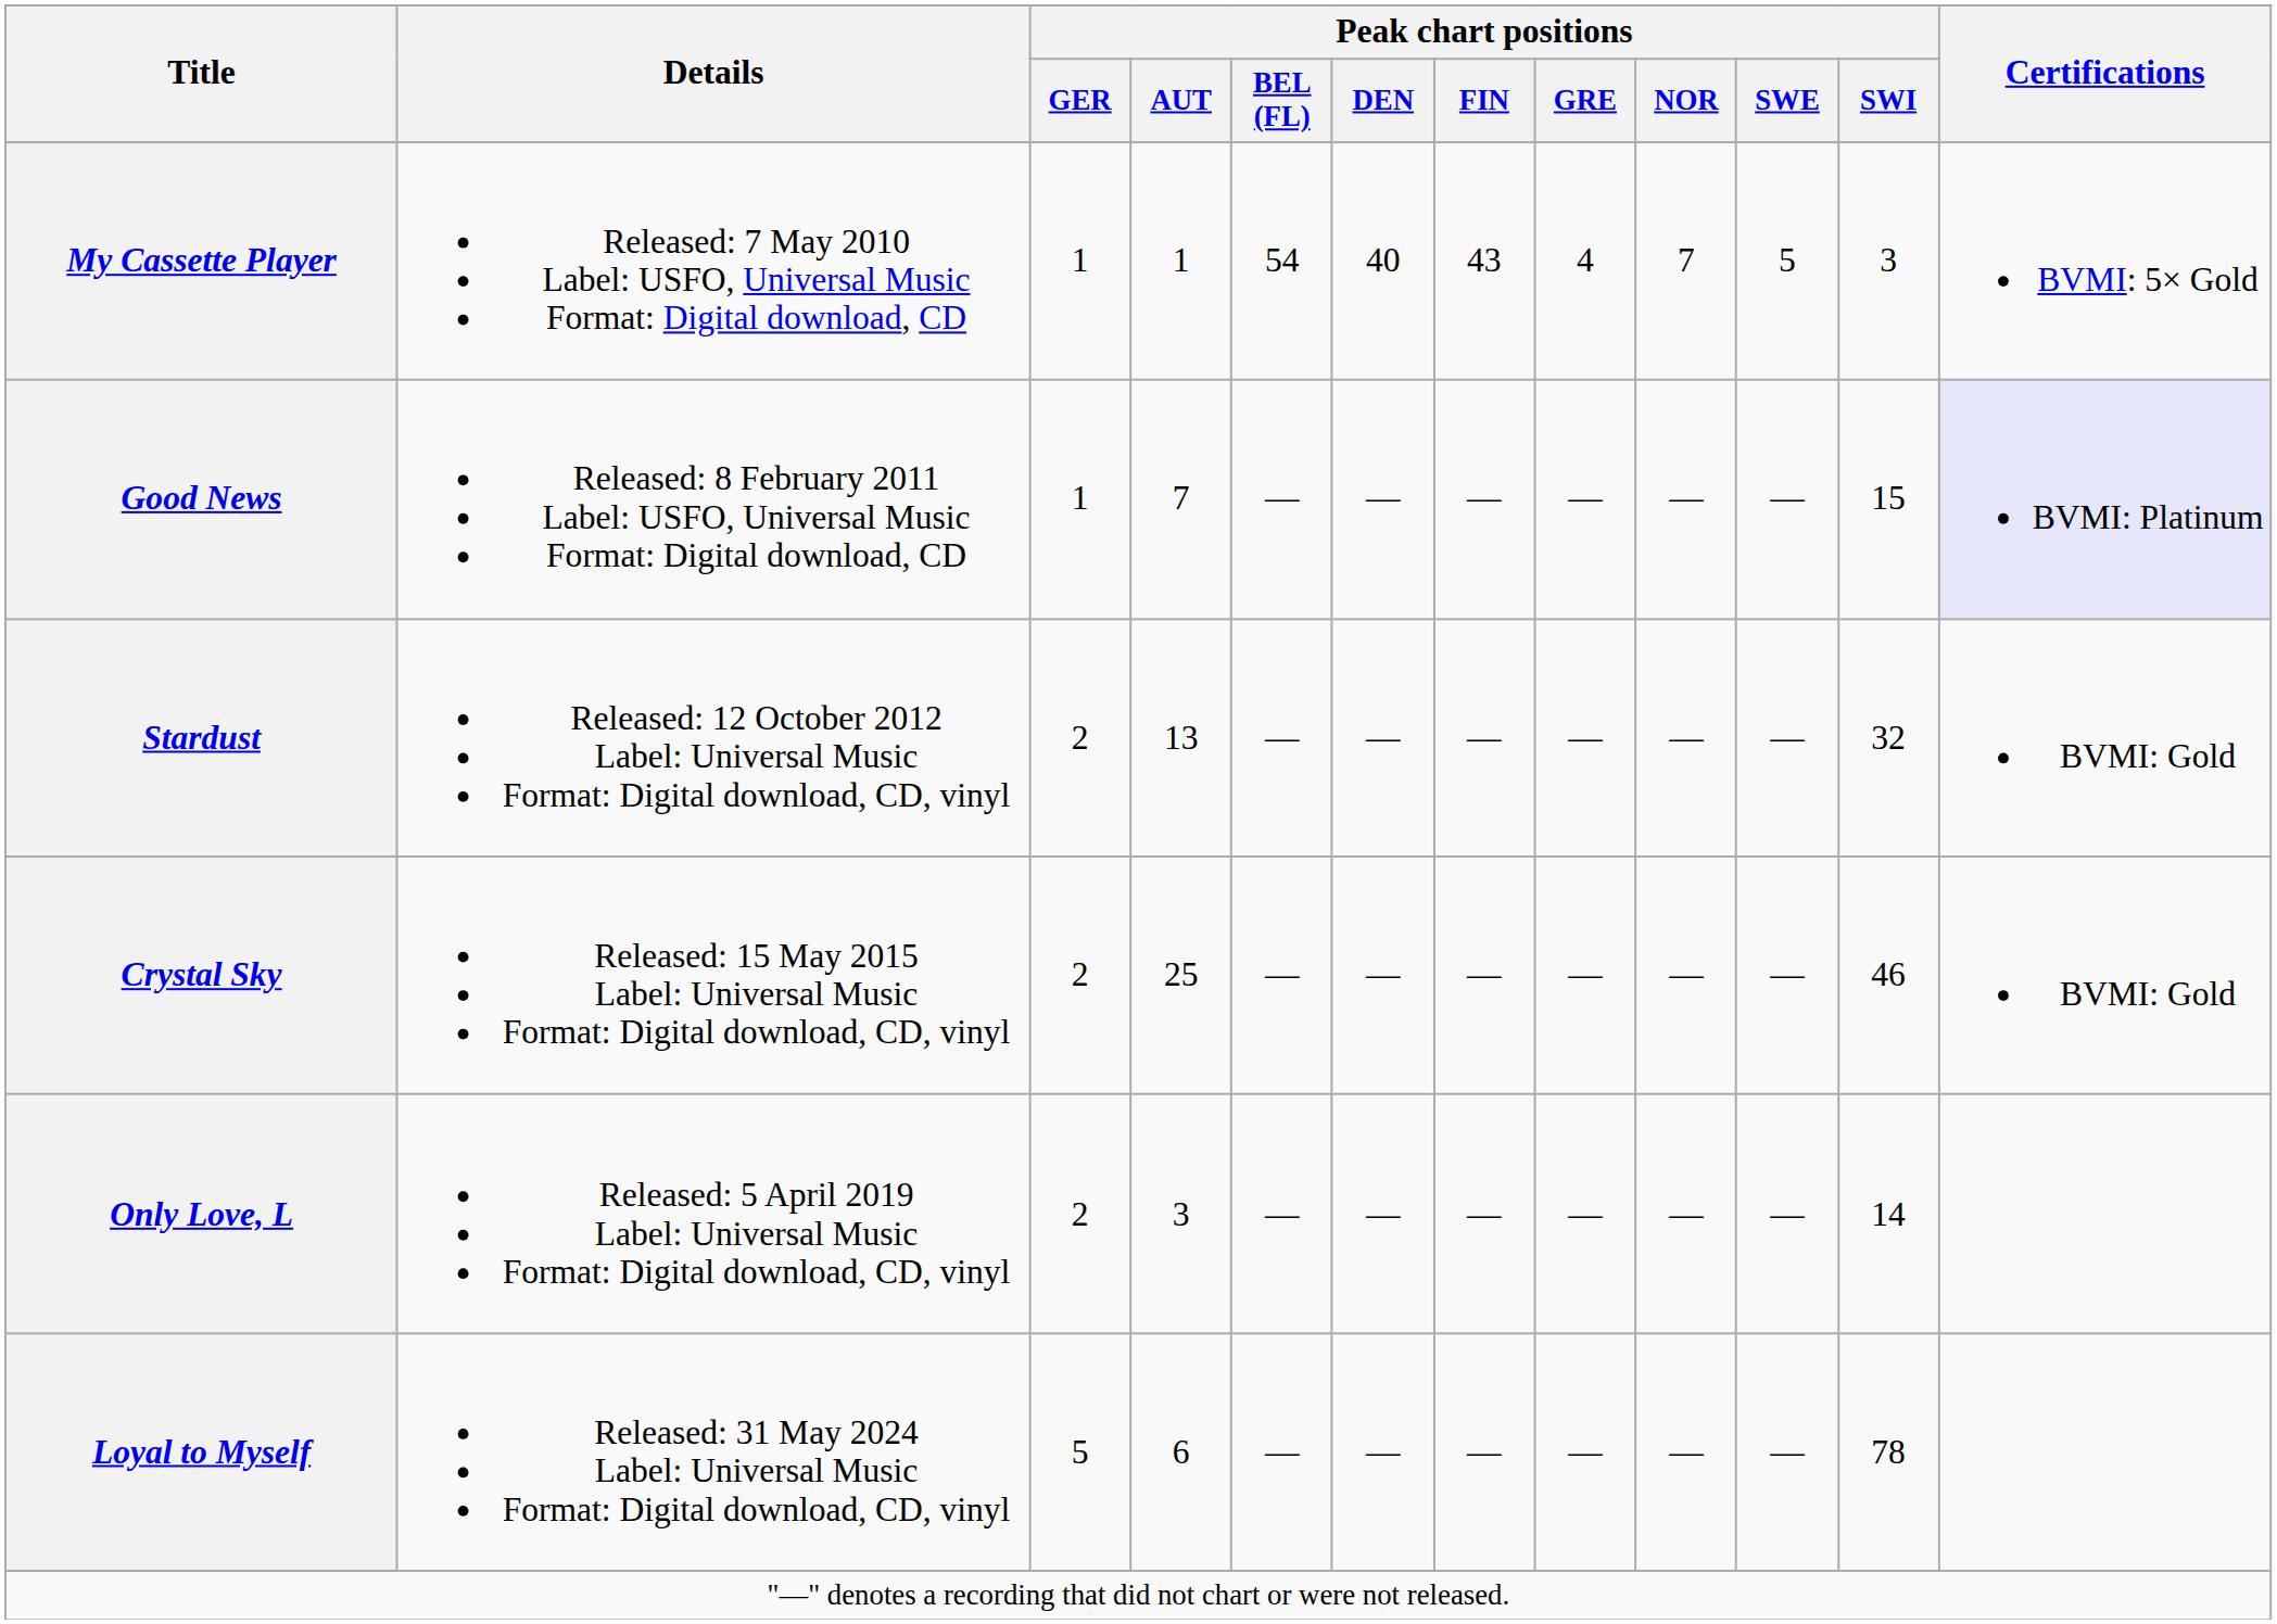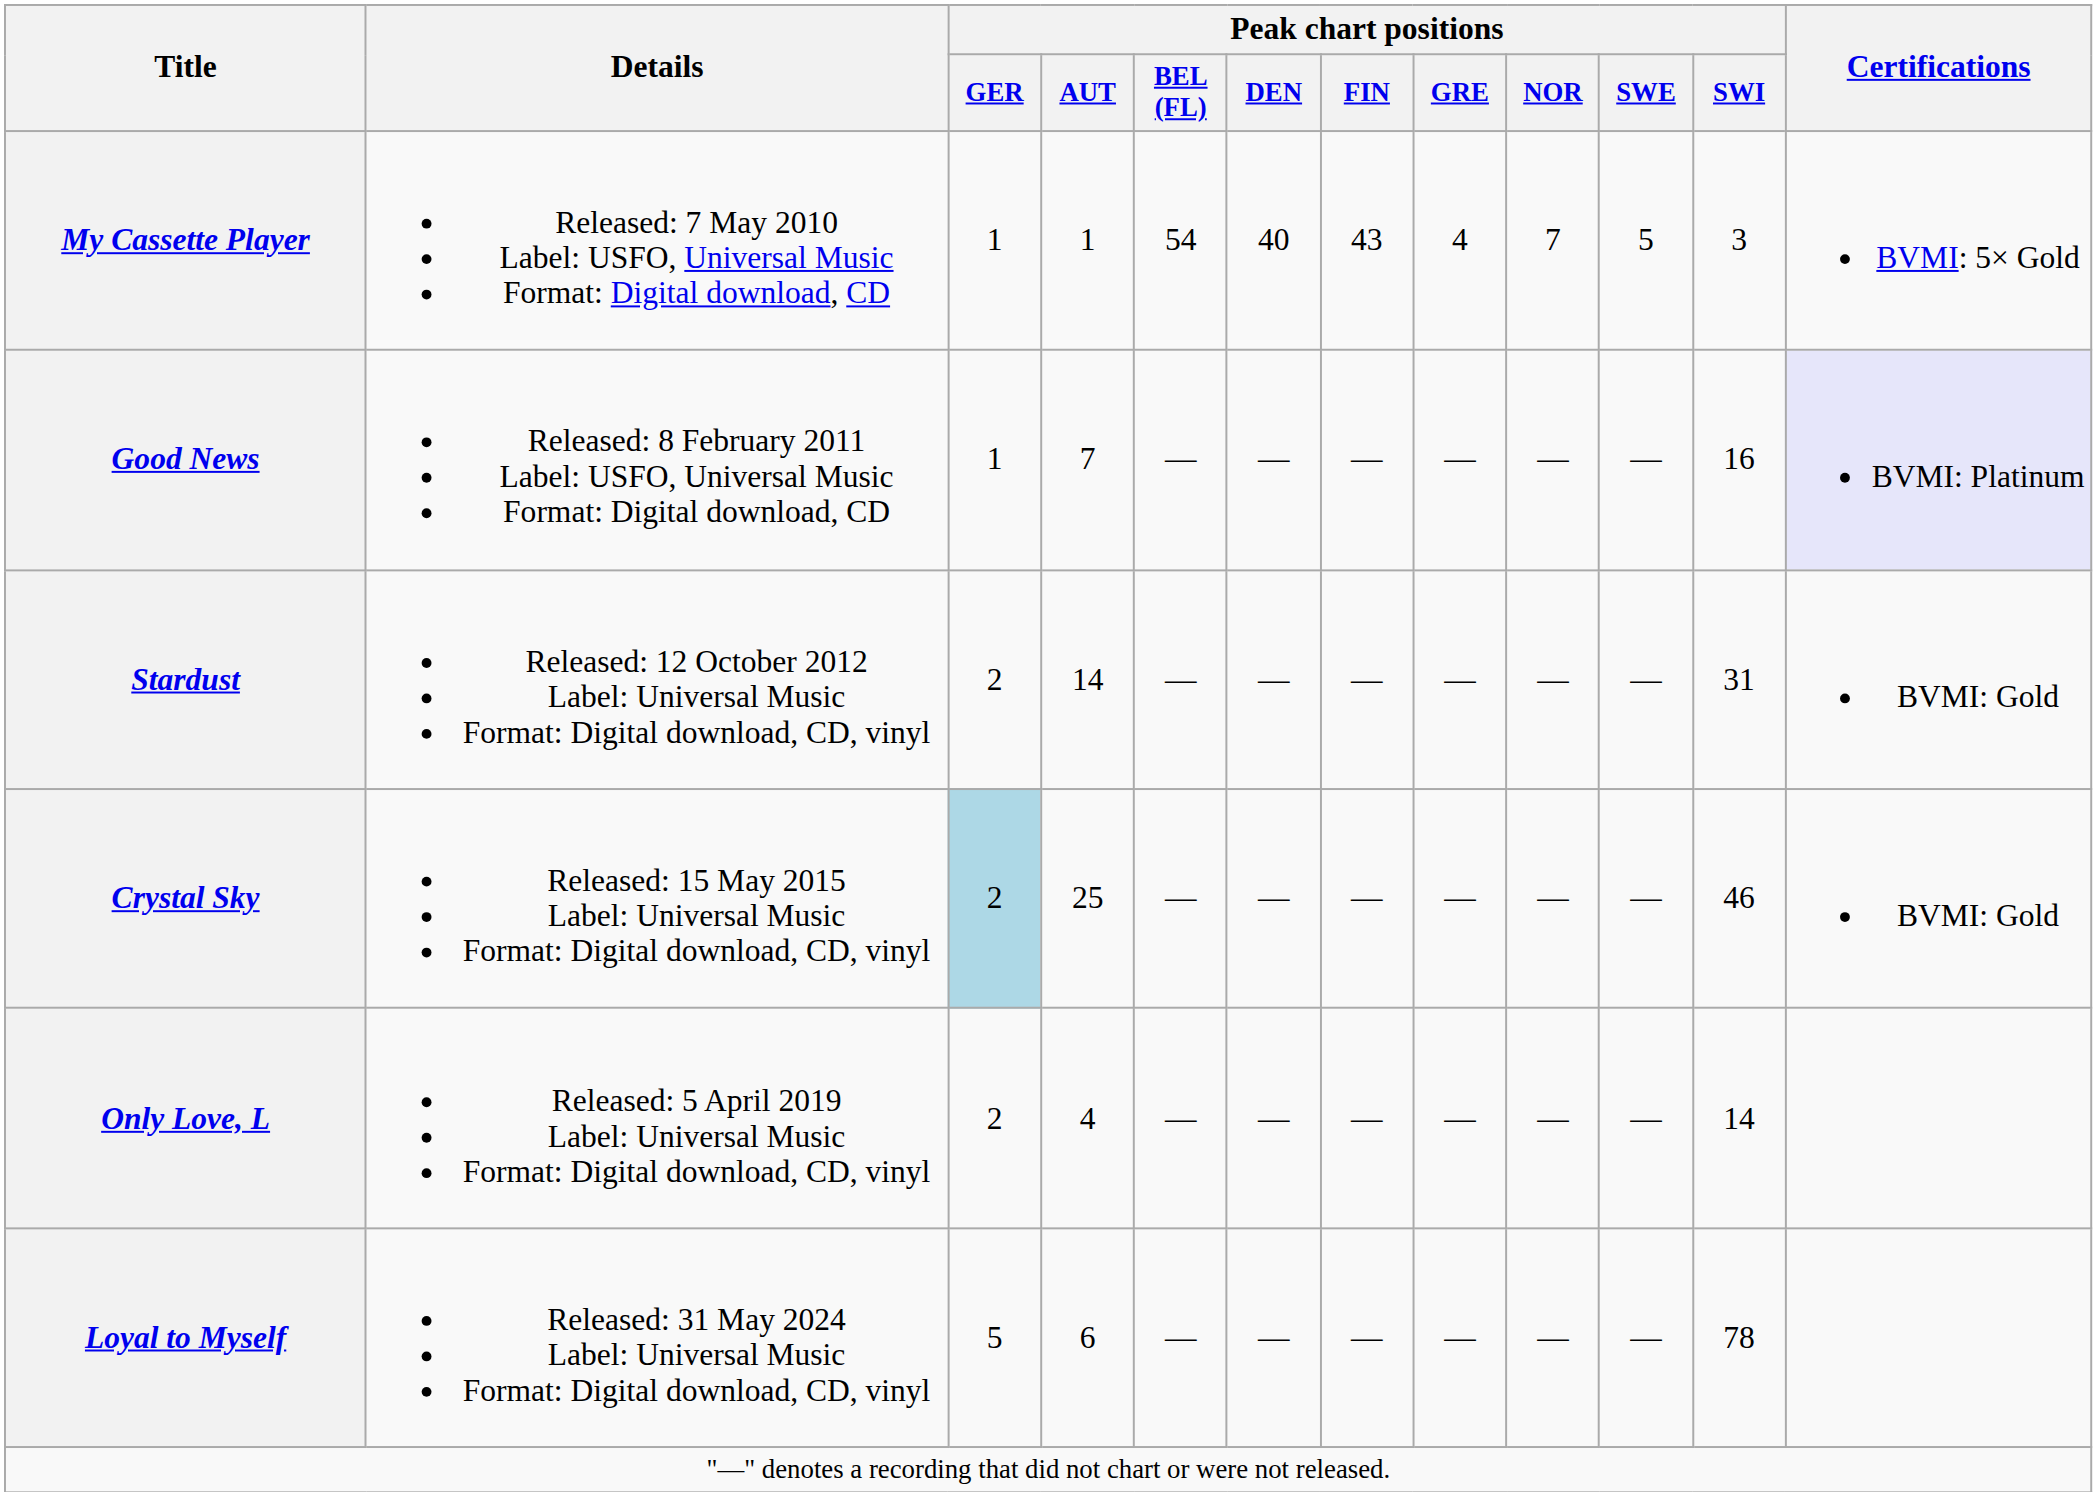Good News | Peak chart positions / SWI: 15 -> 16
Stardust | Peak chart positions / AUT: 13 -> 14
Stardust | Peak chart positions / SWI: 32 -> 31
Crystal Sky | Peak chart positions / GER: no background -> lightblue background
Only Love, L | Peak chart positions / AUT: 3 -> 4
